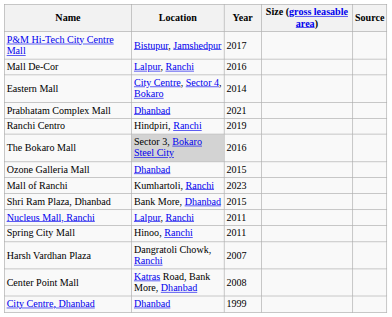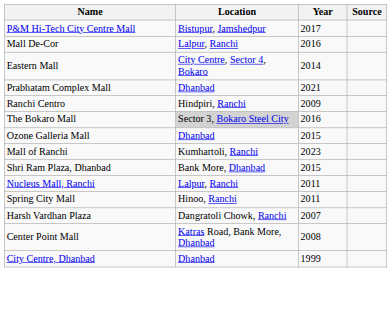- column: Size (gross leasable area)
Ranchi Centro | Year: 2019 -> 2009
